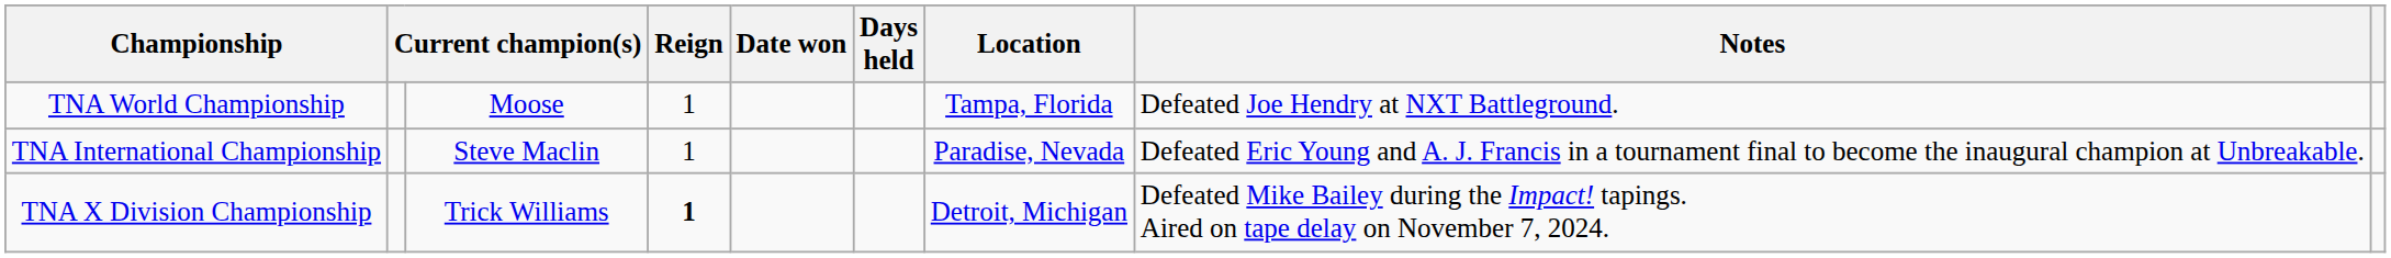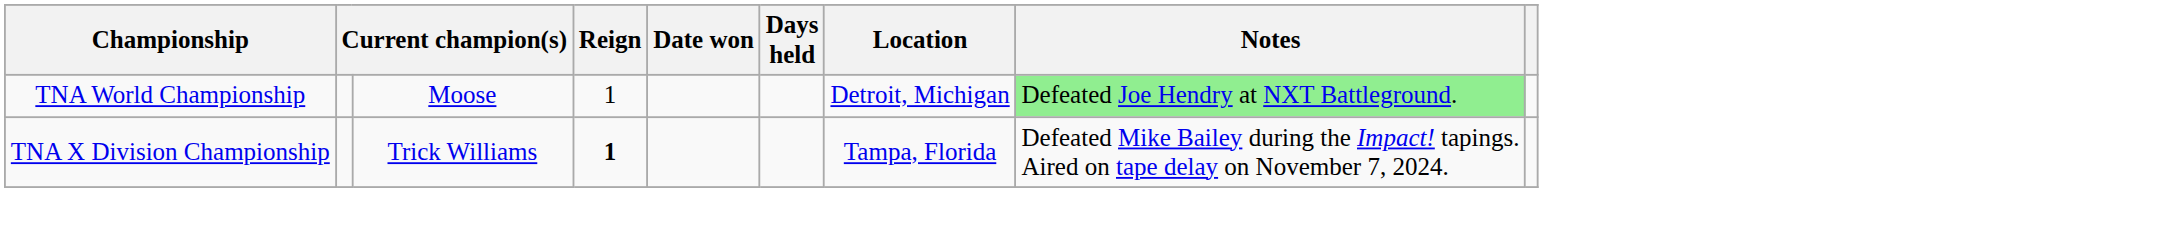TNA World Championship | Location: Tampa, Florida -> Detroit, Michigan
TNA World Championship | Notes: no background -> lightgreen background
- row: TNA International Championship | Steve Maclin | 1 | Paradise, Nevada | Defeated Eric Young and A. J. Francis in a tournament final to become the inaugural champion at Unbreakable.
TNA X Division Championship | Location: Detroit, Michigan -> Tampa, Florida
